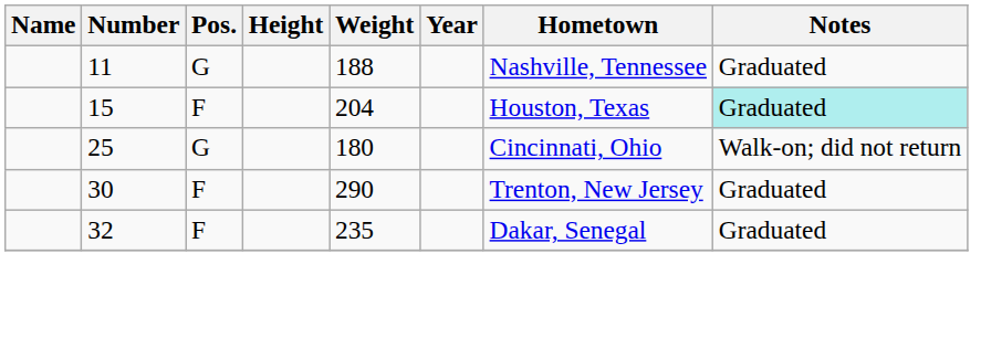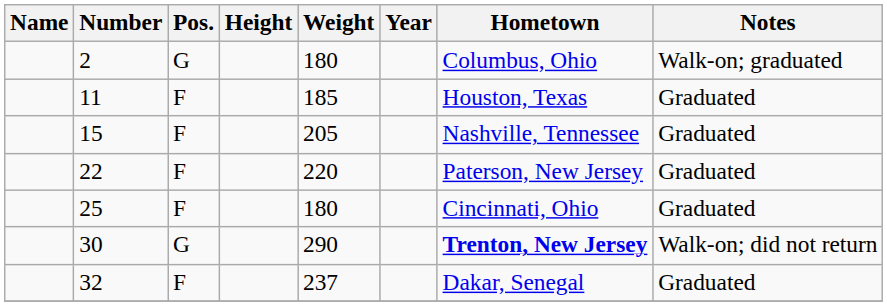+ row: 2 | G | 180 | Columbus, Ohio | Walk-on; graduated
11 | Pos.: G -> F
11 | Weight: 188 -> 185
11 | Hometown: Nashville, Tennessee -> Houston, Texas
15 | Weight: 204 -> 205
15 | Hometown: Houston, Texas -> Nashville, Tennessee
15 | Notes: paleturquoise background -> no background
+ row: 22 | F | 220 | Paterson, New Jersey | Graduated
25 | Pos.: G -> F
25 | Notes: Walk-on; did not return -> Graduated
30 | Pos.: F -> G
30 | Hometown: normal -> bold
30 | Notes: Graduated -> Walk-on; did not return
32 | Weight: 235 -> 237
